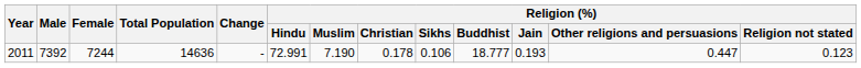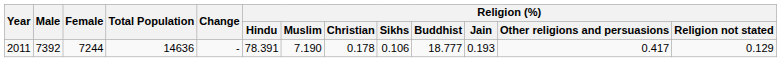2011 | Religion (%) / Hindu: 72.991 -> 78.391
2011 | Religion (%) / Other religions and persuasions: 0.447 -> 0.417
2011 | Religion (%) / Religion not stated: 0.123 -> 0.129
